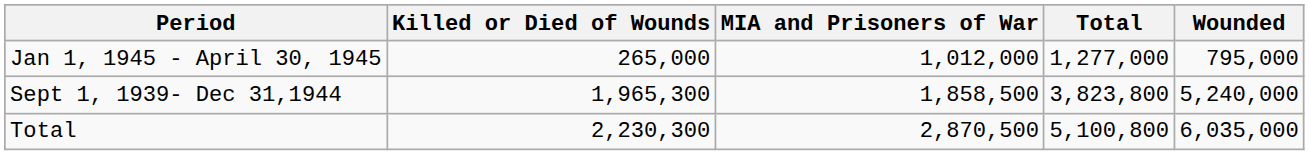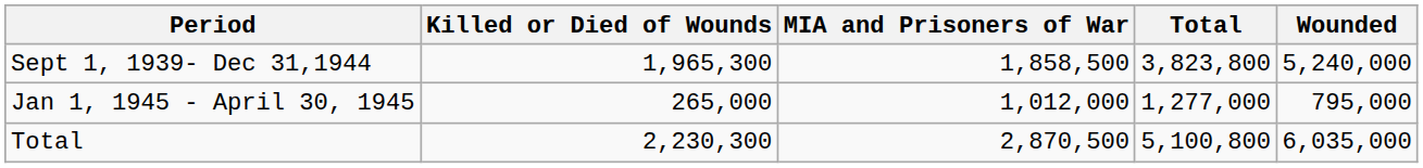rows swapped: Sept 1, 1939- Dec 31,1944 <-> Jan 1, 1945 - April 30, 1945
